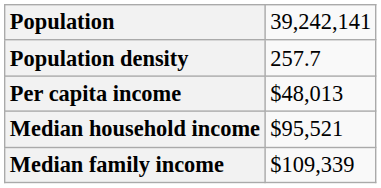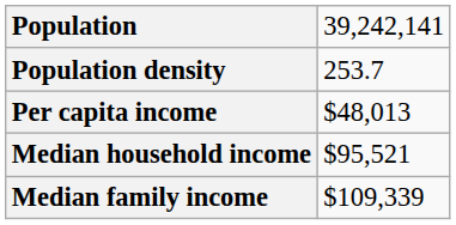Population density | column 2: 257.7 -> 253.7
